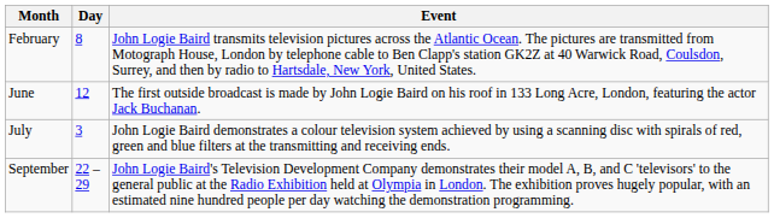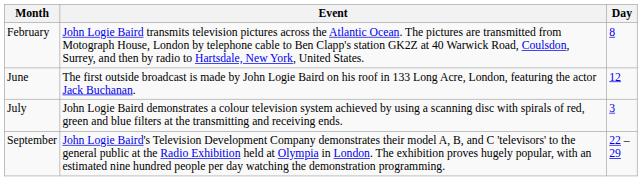columns swapped: Day <-> Event
